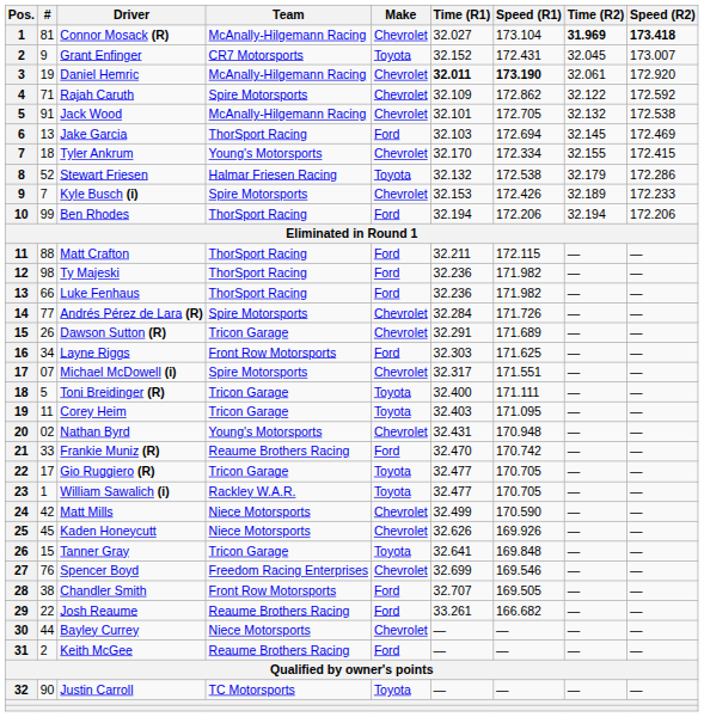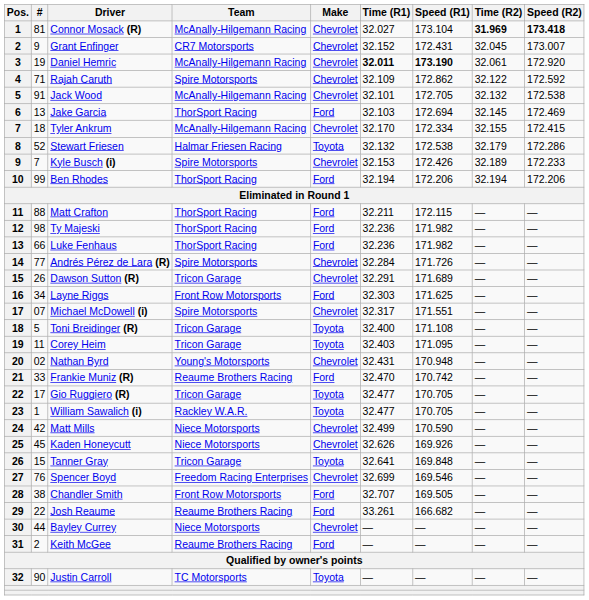Grant Enfinger | Make: Toyota -> Chevrolet
Tyler Ankrum | Team: Young's Motorsports -> McAnally-Hilgemann Racing
Toni Breidinger (R) | Speed (R1): 171.111 -> 171.108
